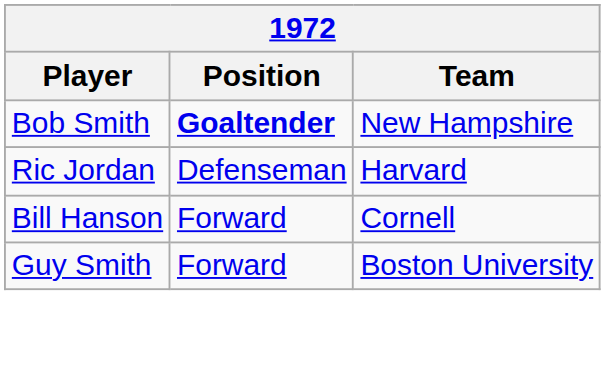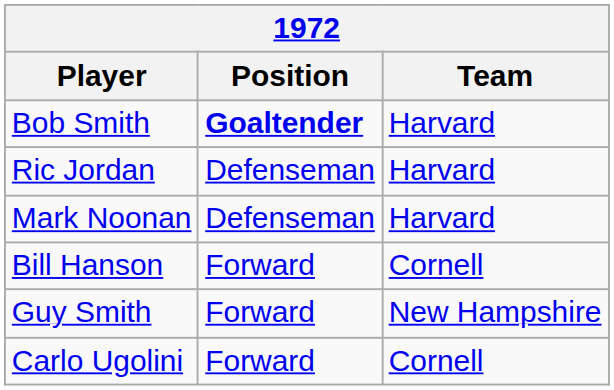Bob Smith | Team: New Hampshire -> Harvard
+ row: Mark Noonan | Defenseman | Harvard
Guy Smith | Team: Boston University -> New Hampshire
+ row: Carlo Ugolini | Forward | Cornell
